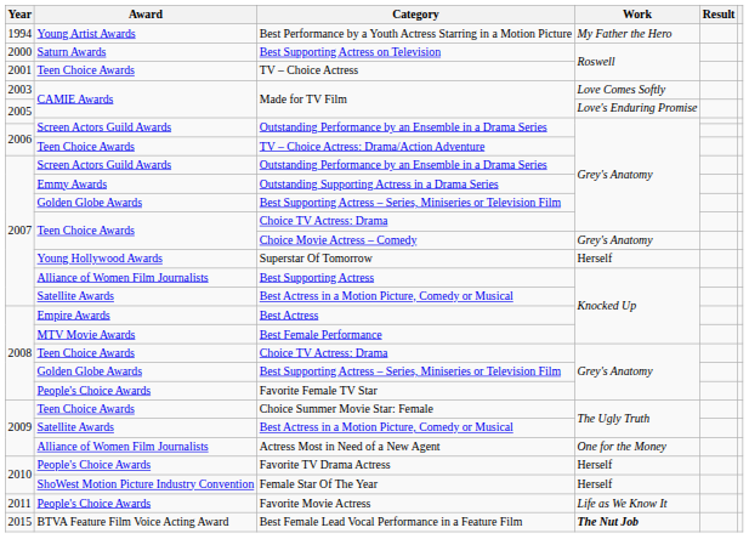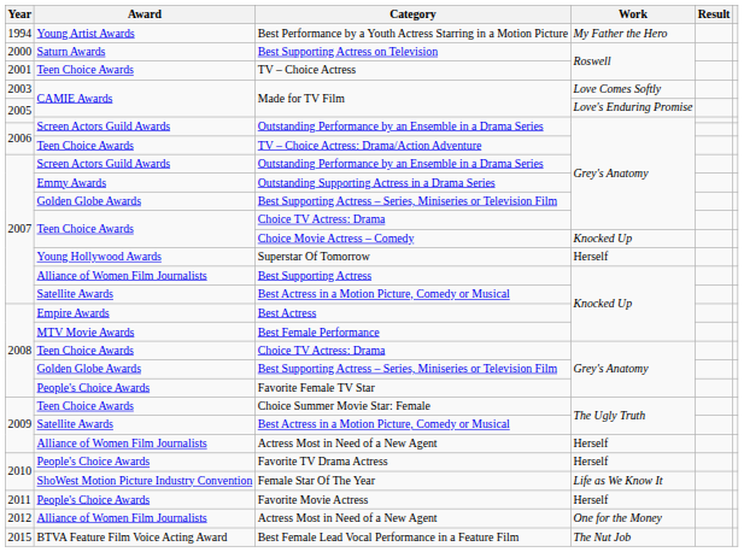Choice Movie Actress – Comedy | Work: Grey's Anatomy -> Knocked Up
2009 / Actress Most in Need of a New Agent | Work: One for the Money -> Herself
Female Star Of The Year | Work: Herself -> Life as We Know It
Favorite Movie Actress | Work: Life as We Know It -> Herself
+ row: 2012 | Alliance of Women Film Journalists | Actress Most in Need of a New Agent | One for the Money
Best Female Lead Vocal Performance in a Feature Film | Work: bold -> normal
